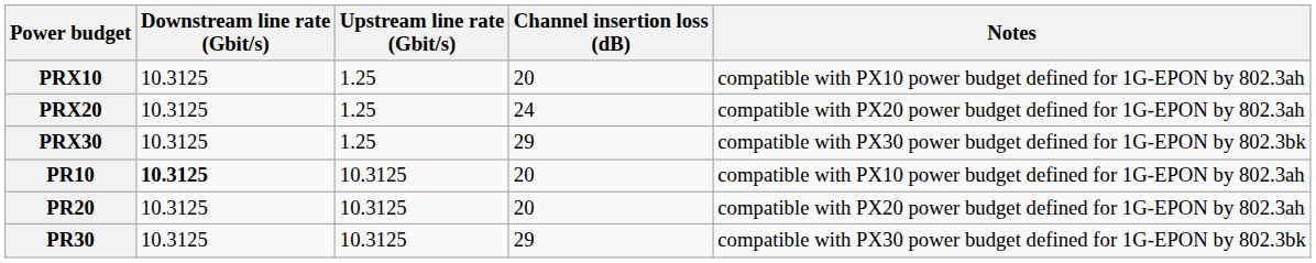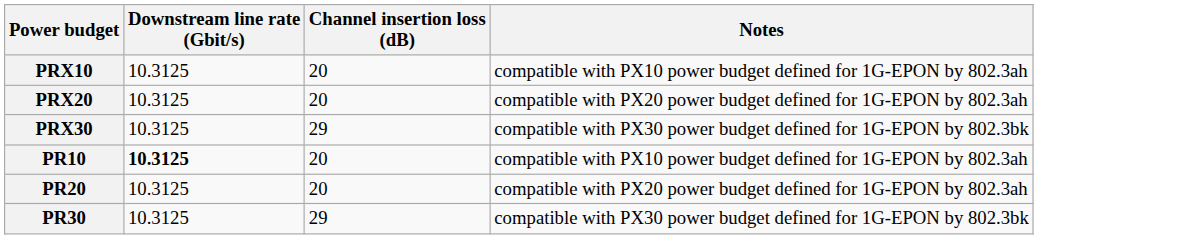- column: Upstream line rate (Gbit/s) | 1.25 | 1.25 | 1.25 | 10.3125 | 10.3125 | 10.3125
PRX20 | Channel insertion loss (dB): 24 -> 20
